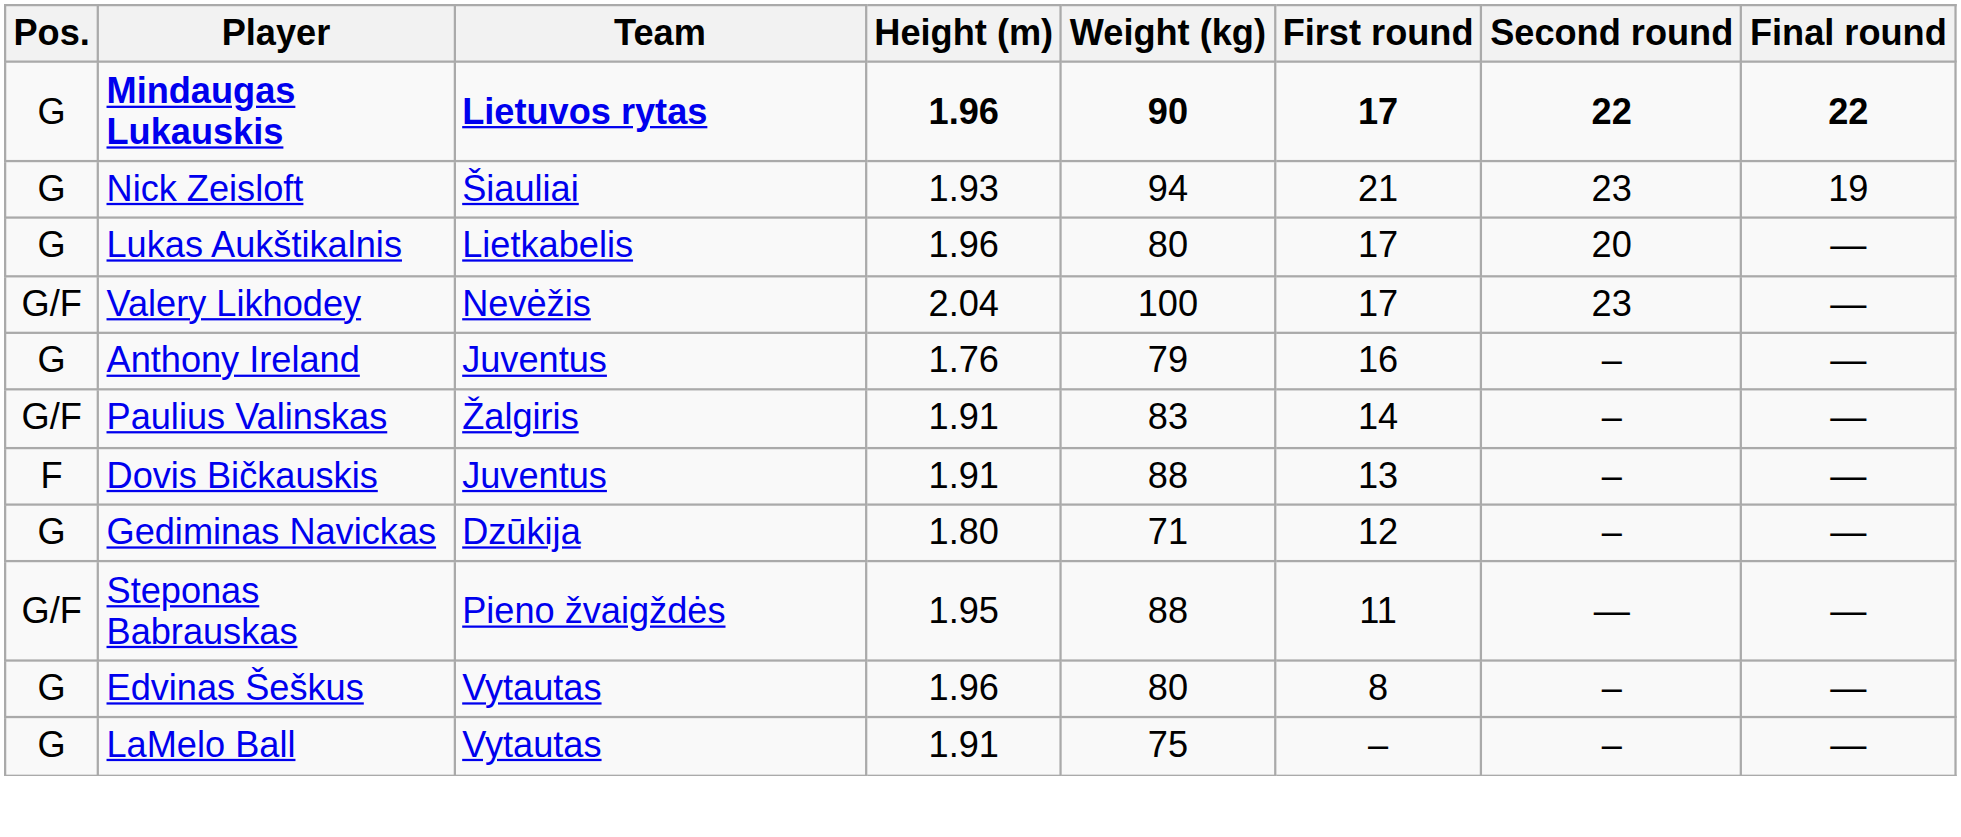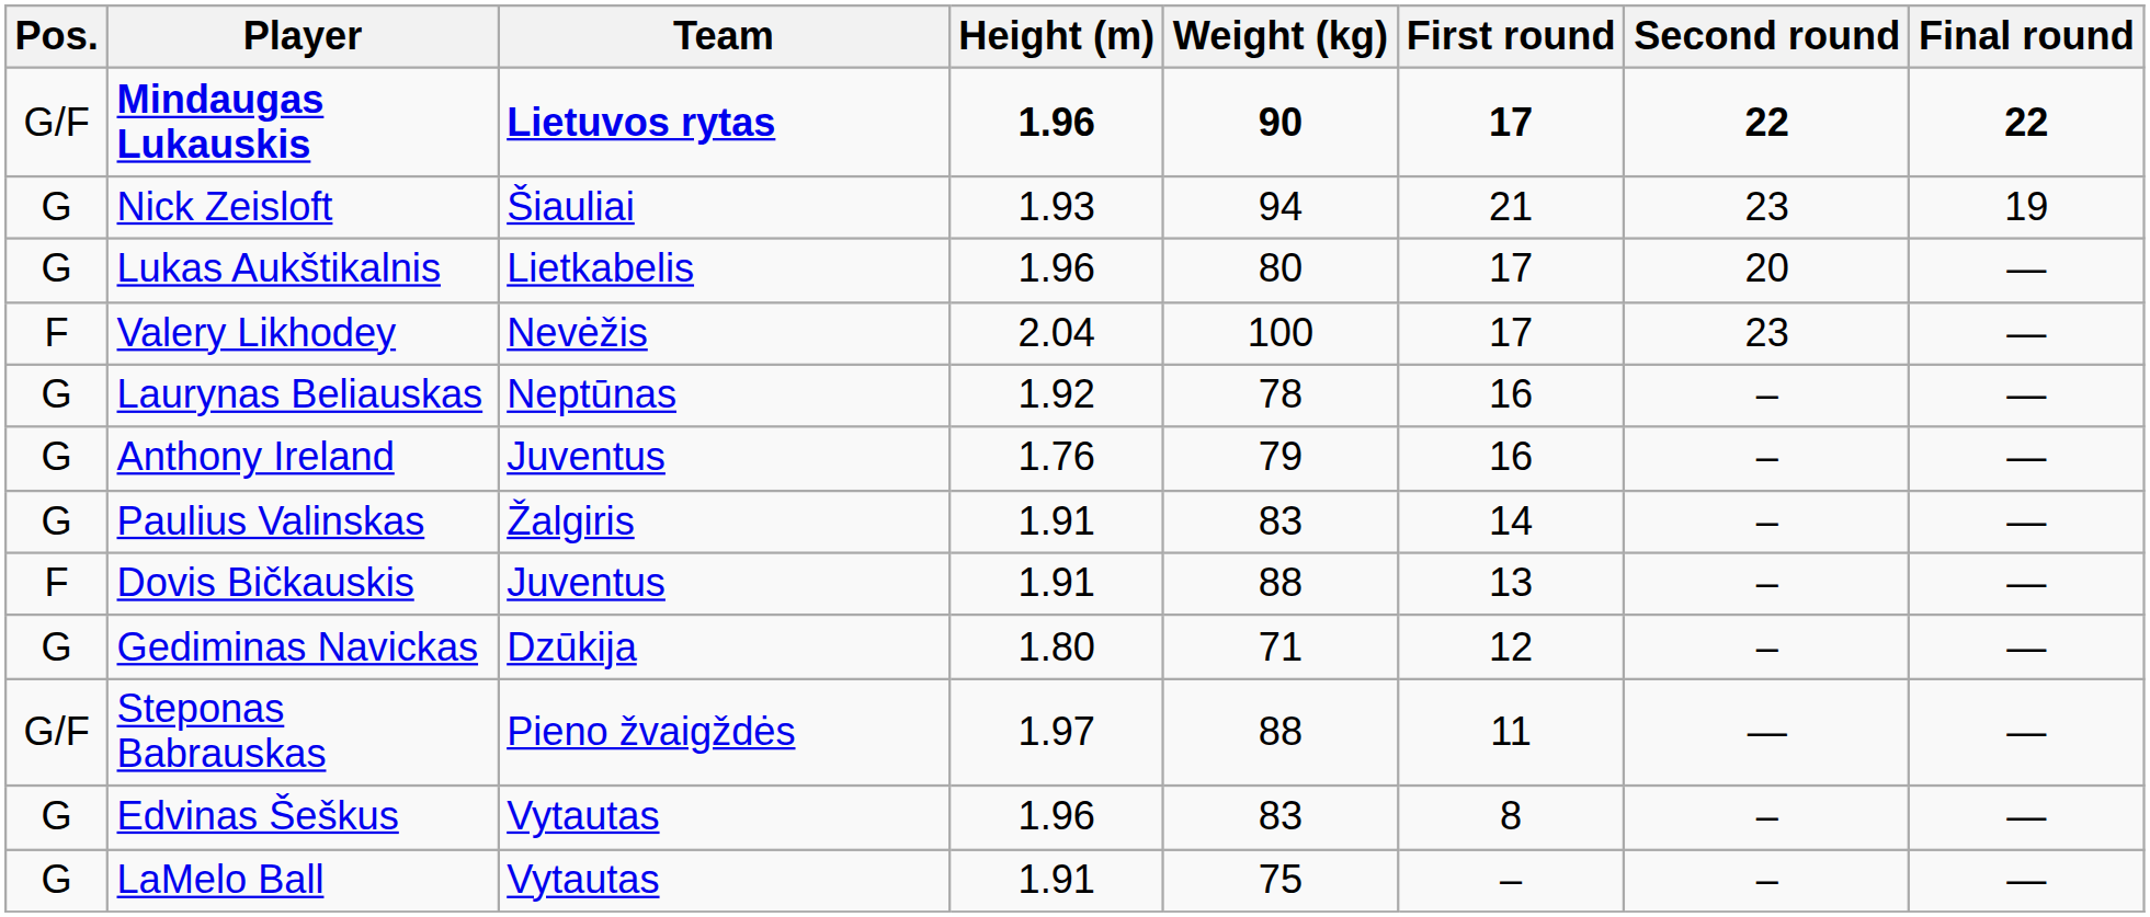Mindaugas Lukauskis | Pos.: G -> G/F
Valery Likhodey | Pos.: G/F -> F
+ row: G | Laurynas Beliauskas | Neptūnas | 1.92 | 78 | 16 | – | —
Paulius Valinskas | Pos.: G/F -> G
Steponas Babrauskas | Height (m): 1.95 -> 1.97
Edvinas Šeškus | Weight (kg): 80 -> 83
